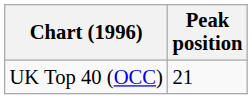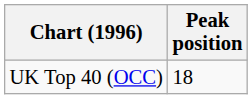UK Top 40 (OCC) | Peak position: 21 -> 18
